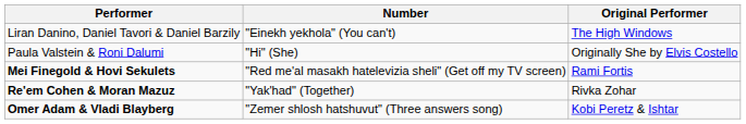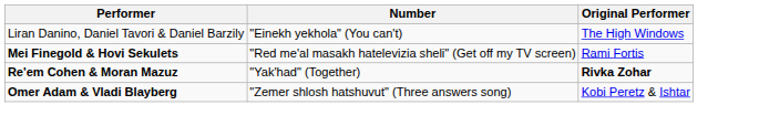- row: Paula Valstein & Roni Dalumi | "Hi" (She) | Originally She by Elvis Costello
Re'em Cohen & Moran Mazuz | Original Performer: normal -> bold
